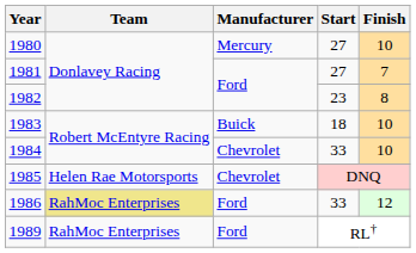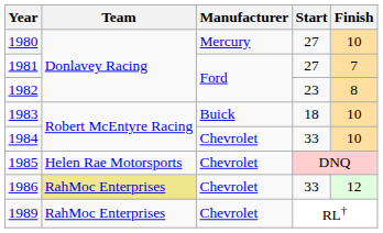1986 | Manufacturer: Ford -> Chevrolet
1989 | Manufacturer: Ford -> Chevrolet
